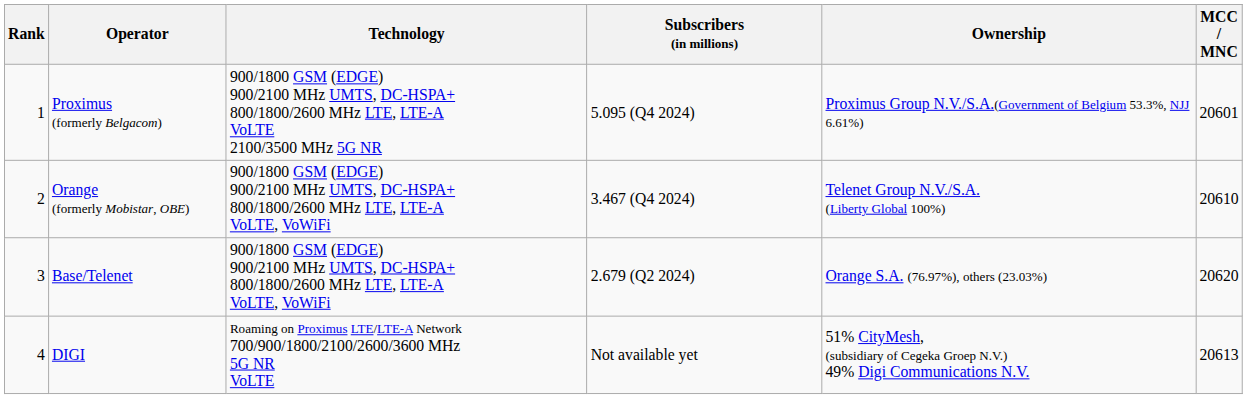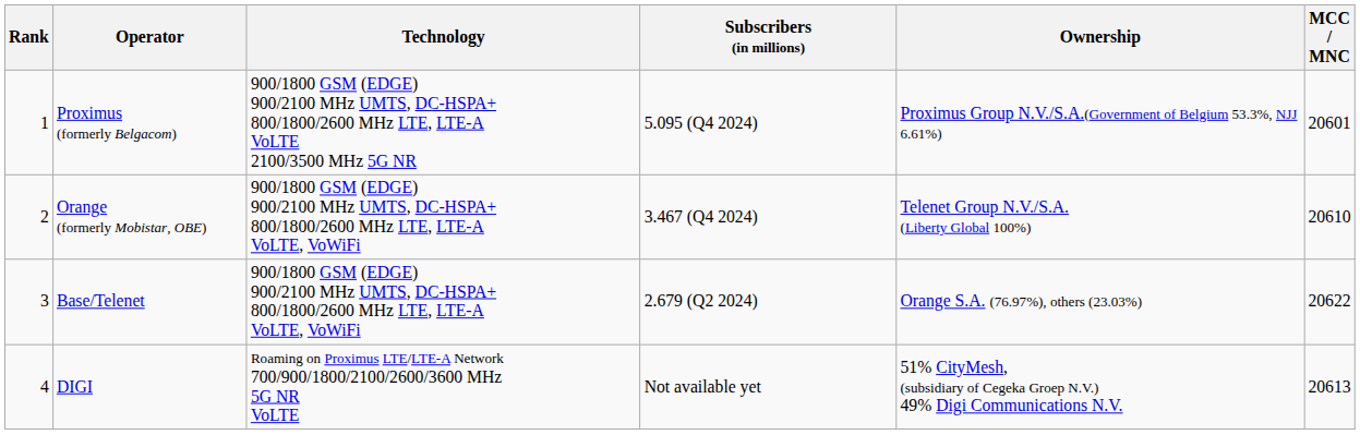Base/Telenet | MCC / MNC: 20620 -> 20622
